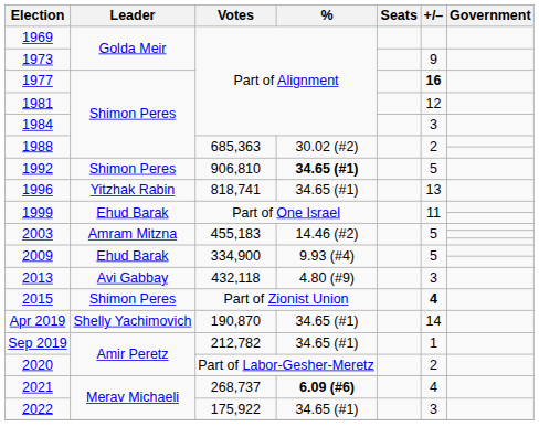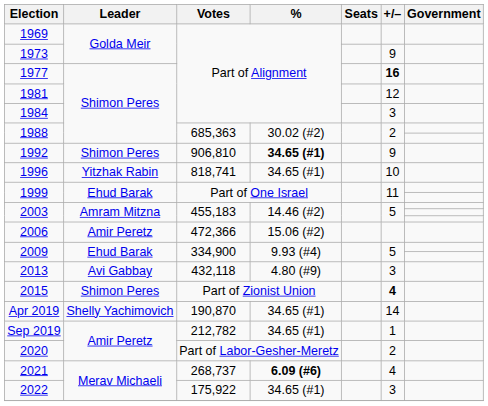1992 | +/–: 5 -> 9
1996 | +/–: 13 -> 10
+ row: 2006 | Amir Peretz | 472,366 | 15.06 (#2)
